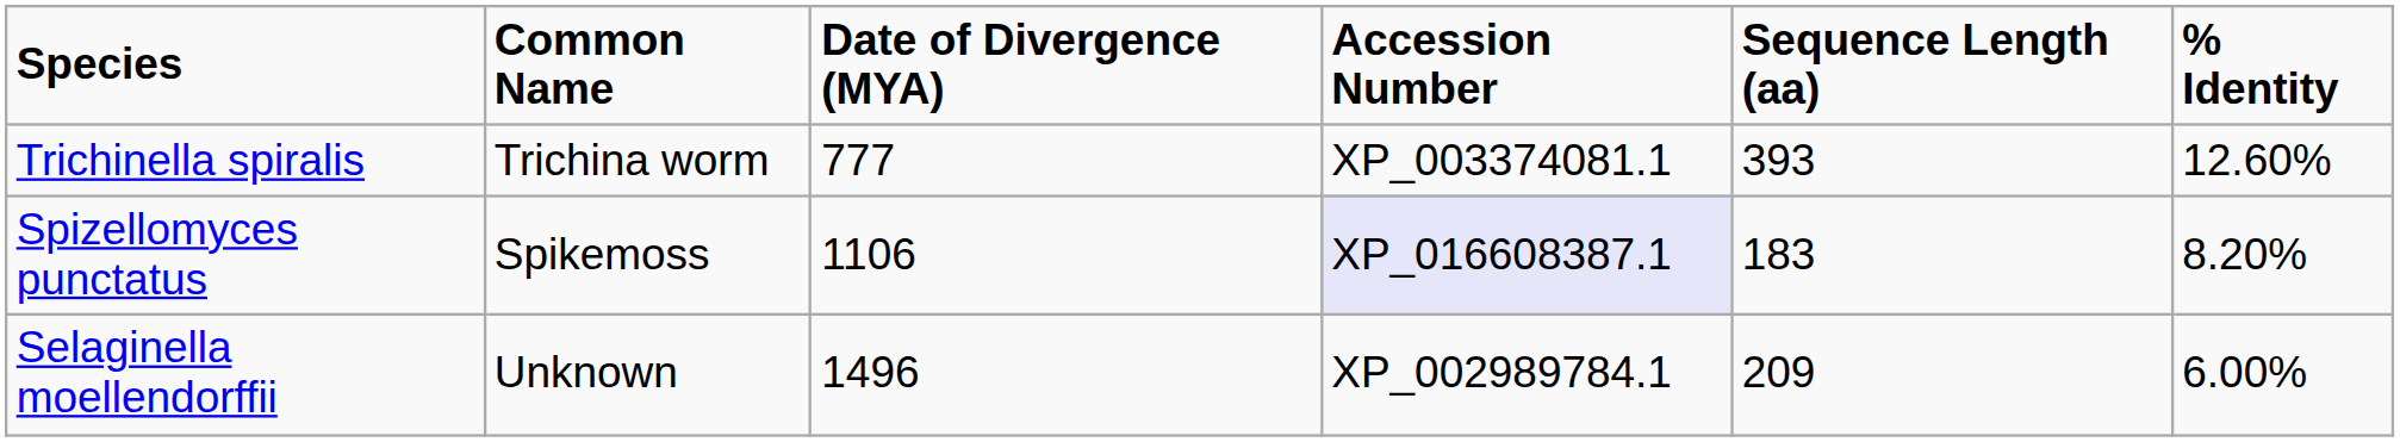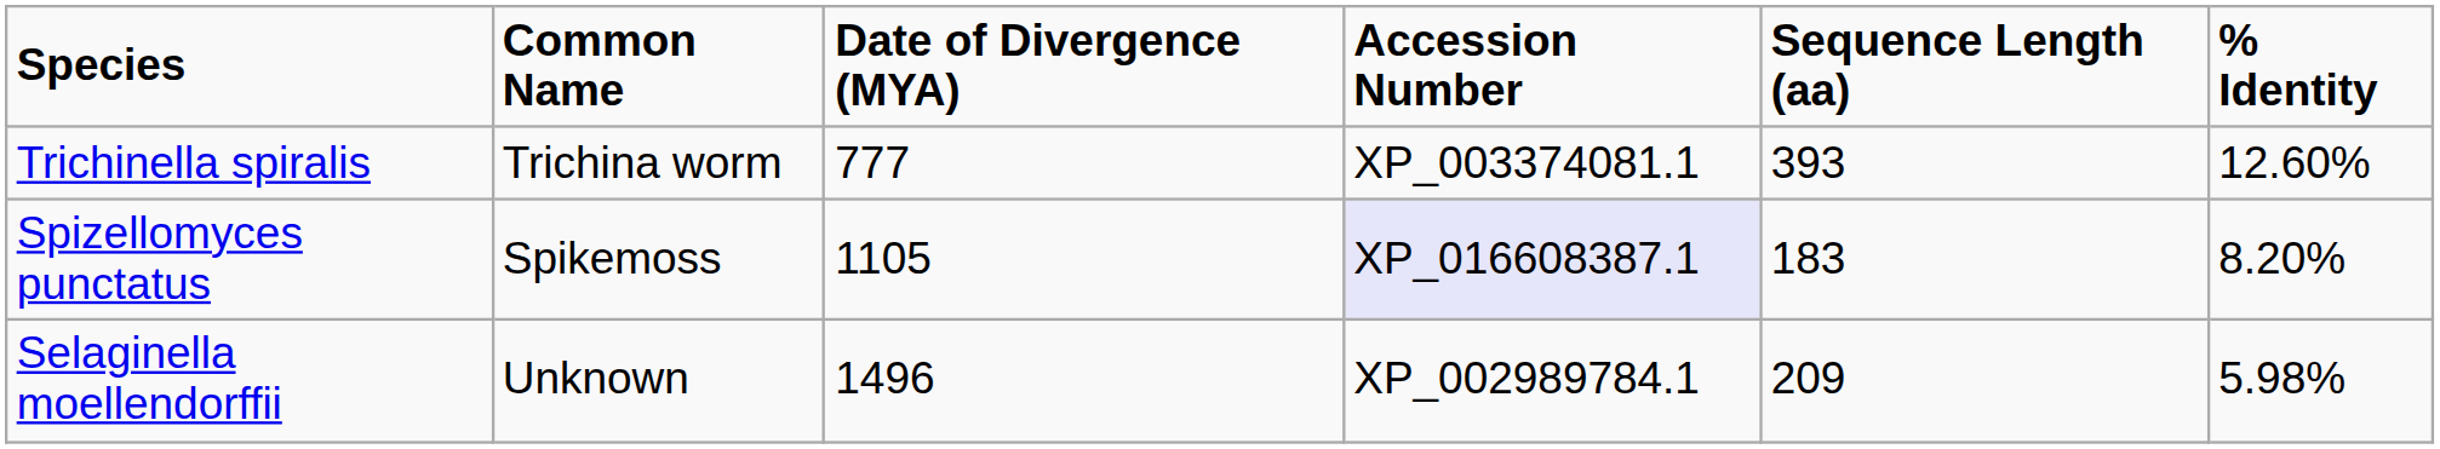Spizellomyces punctatus | Date of Divergence (MYA): 1106 -> 1105
Selaginella moellendorffii | % Identity: 6.00% -> 5.98%
